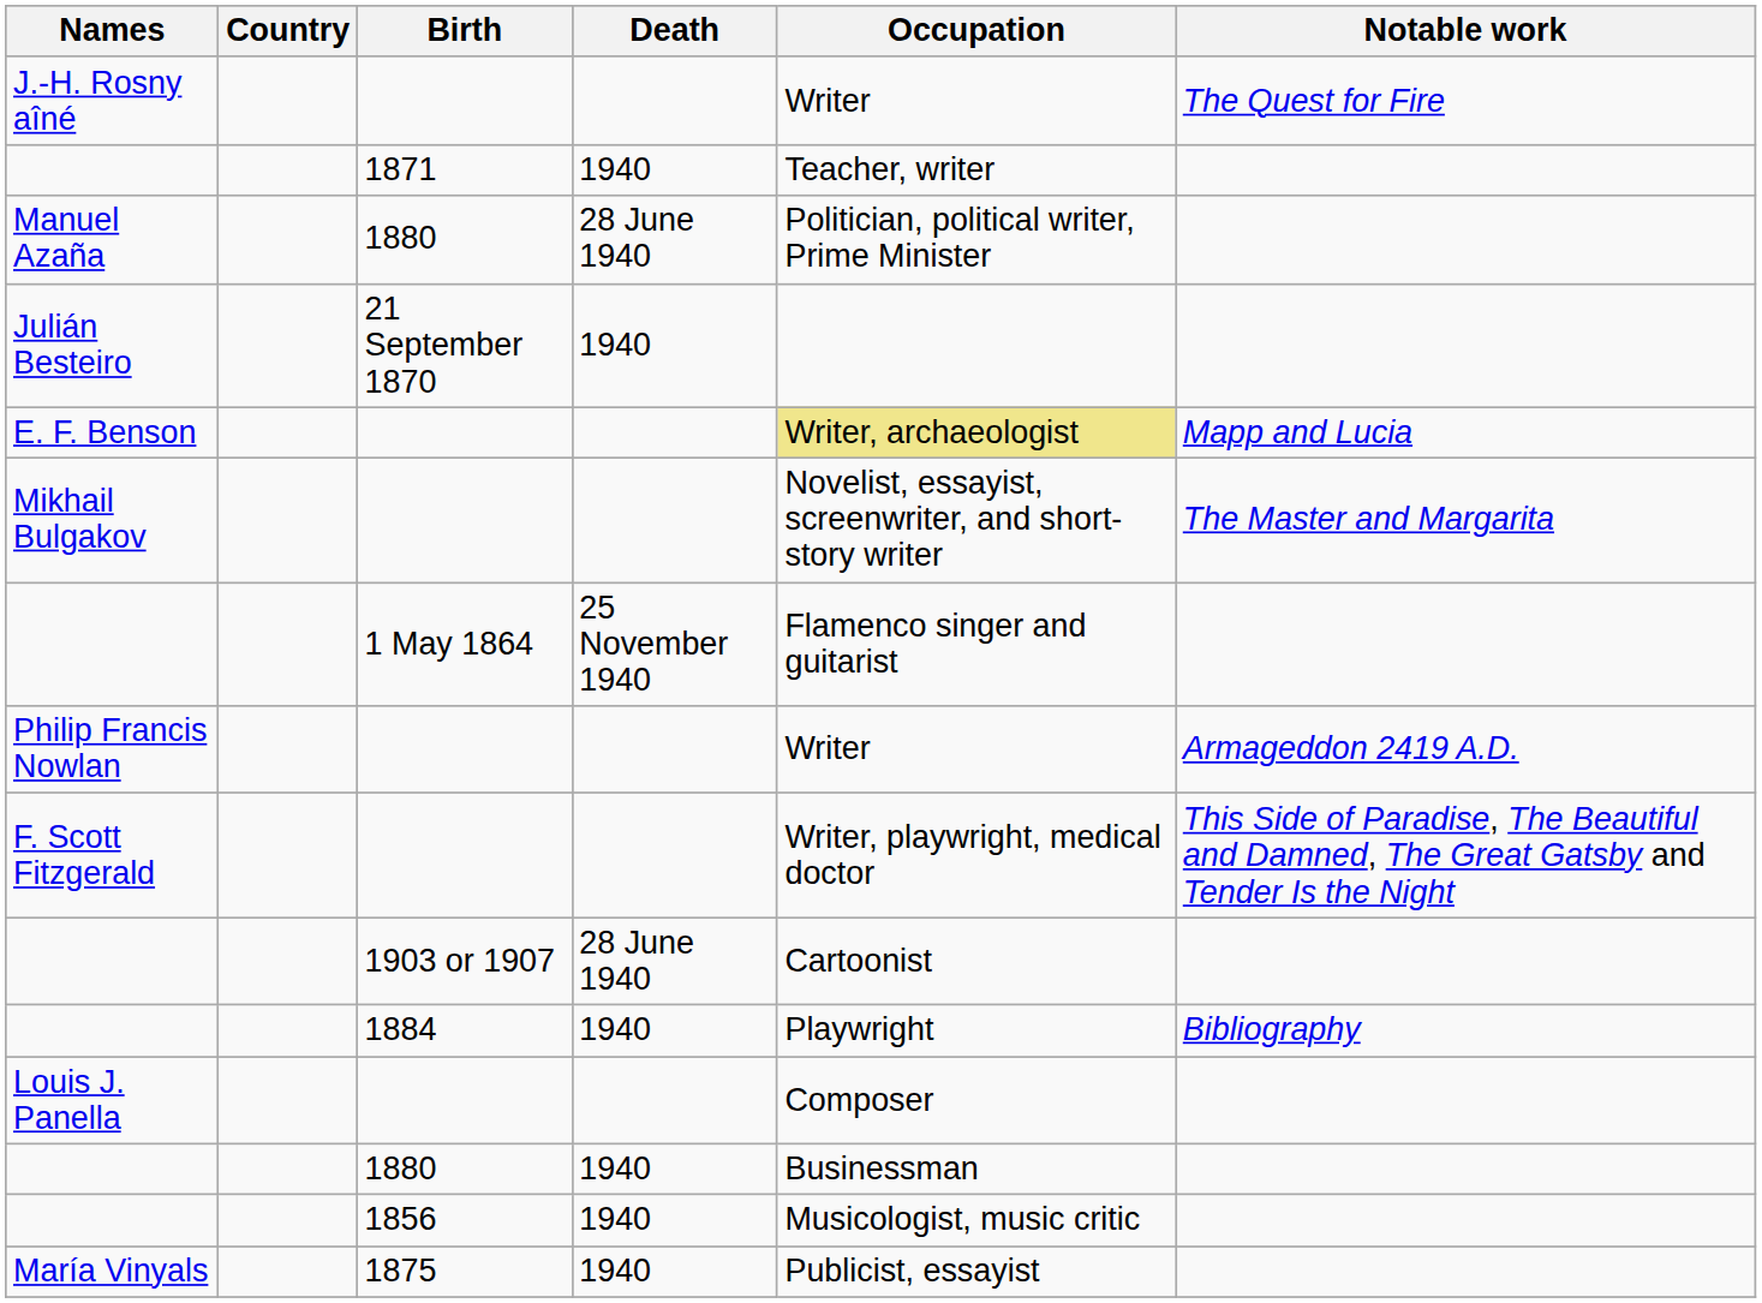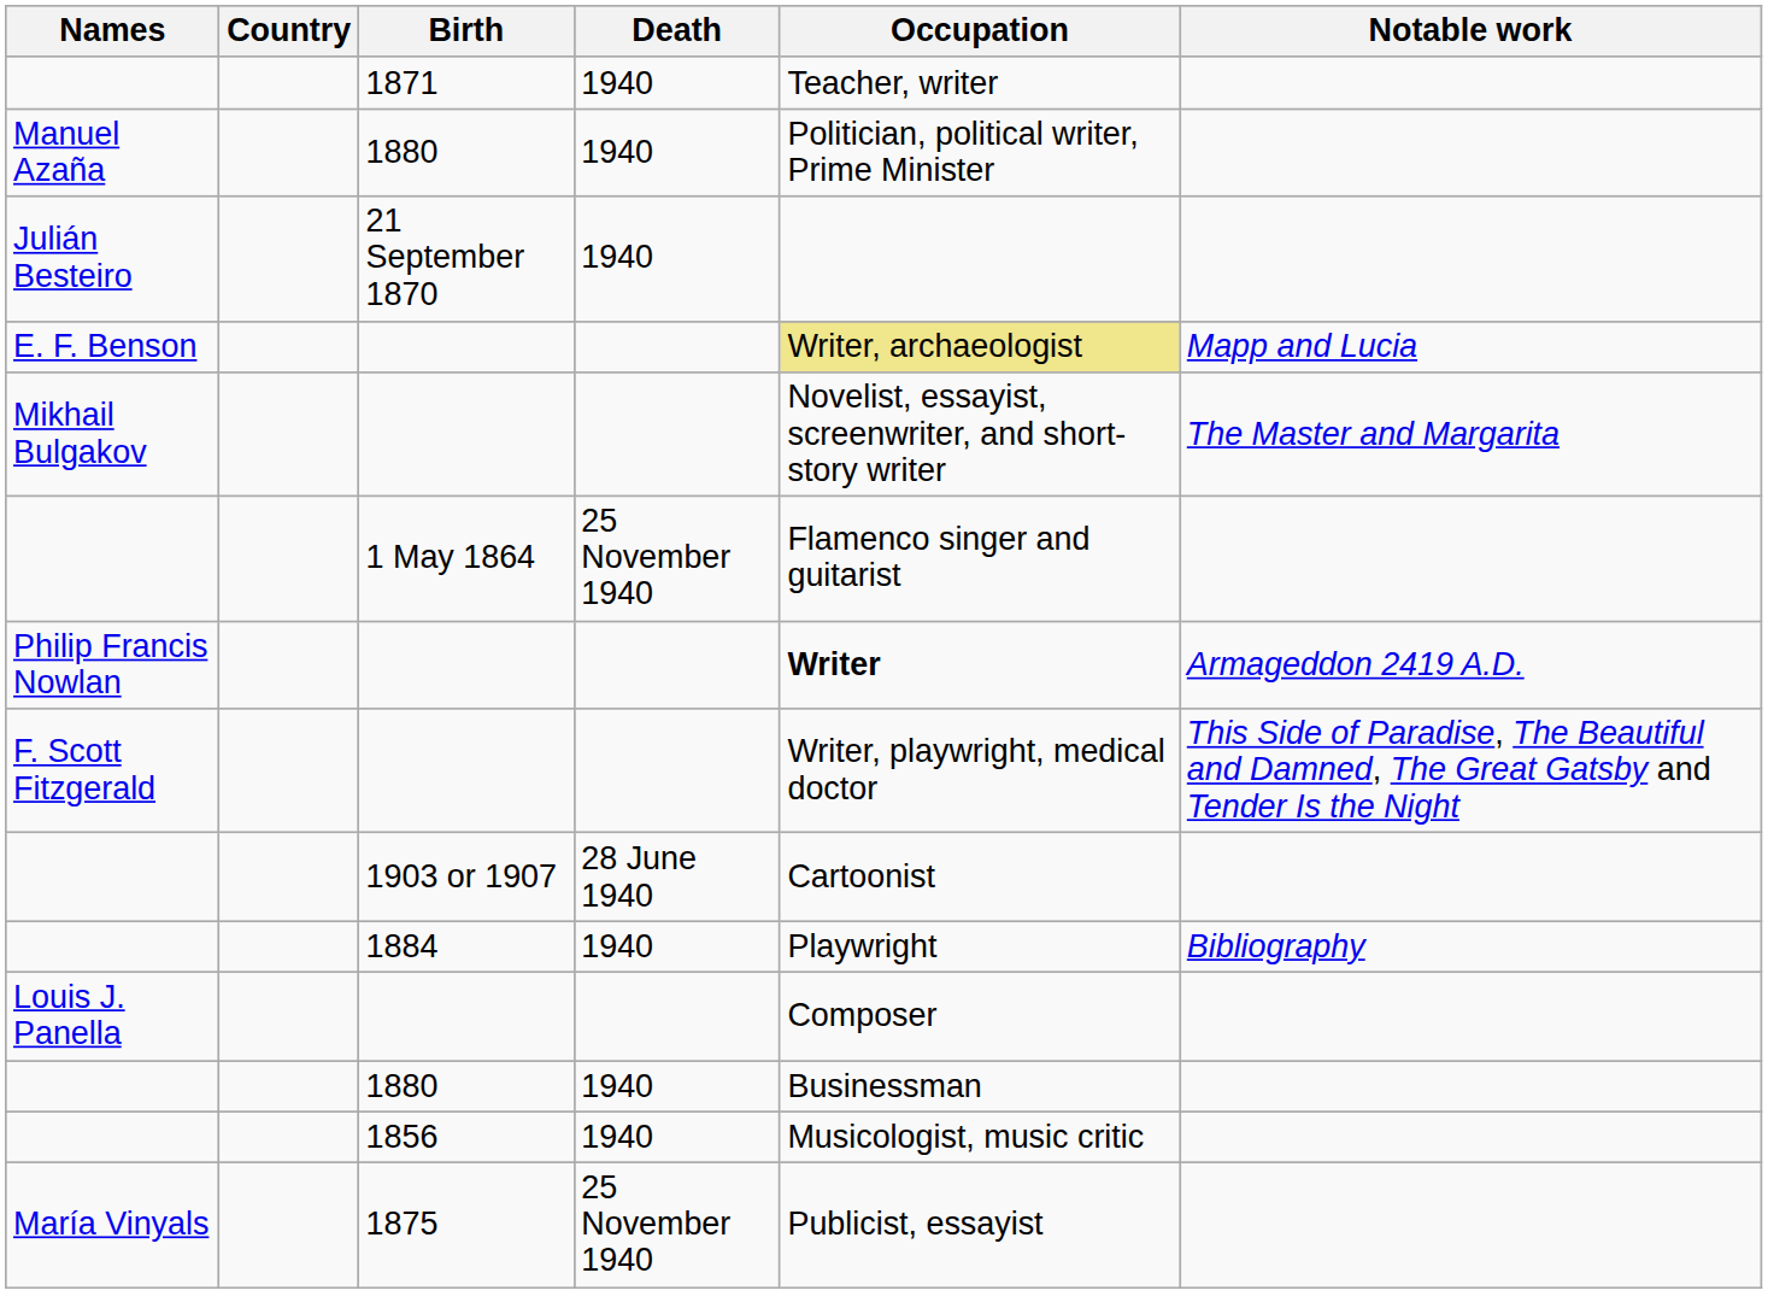- row: J.-H. Rosny aîné | Writer | The Quest for Fire
Manuel Azaña | Death: 28 June 1940 -> 1940
Philip Francis Nowlan | Occupation: normal -> bold
María Vinyals | Death: 1940 -> 25 November 1940
